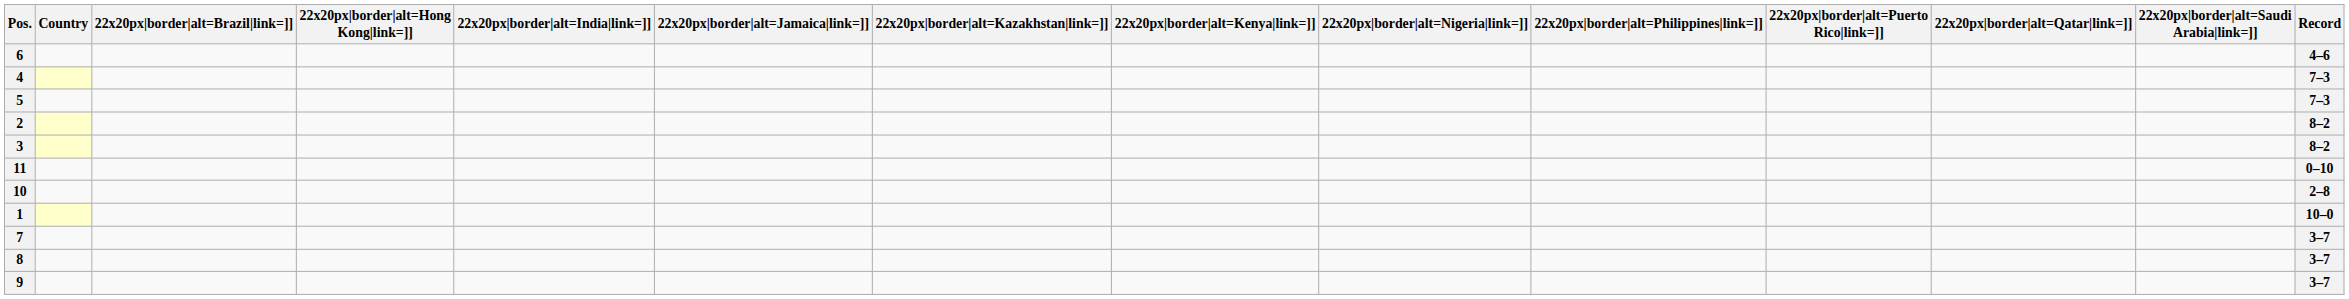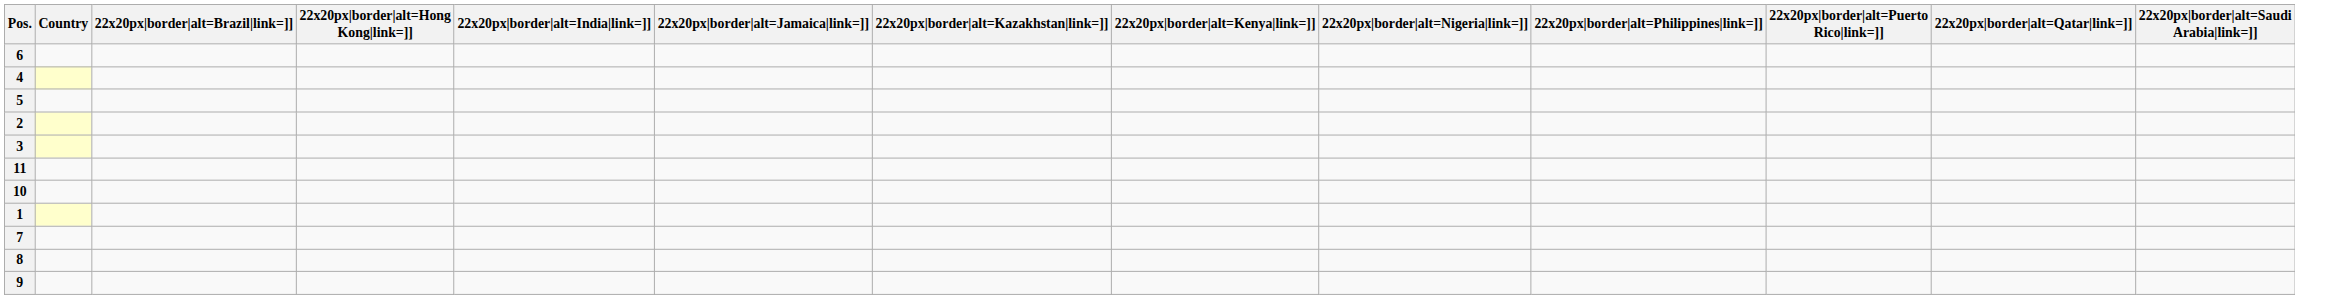- column: Record | 4–6 | 7–3 | 7–3 | 8–2 | 8–2 | 0–10 | 2–8 | 10–0 | 3–7 | 3–7 | 3–7
